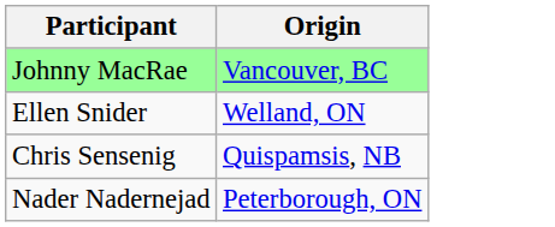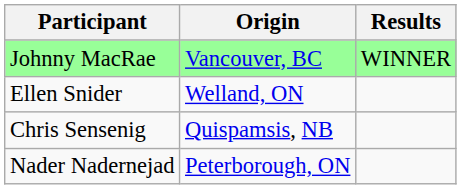+ column: Results | WINNER
